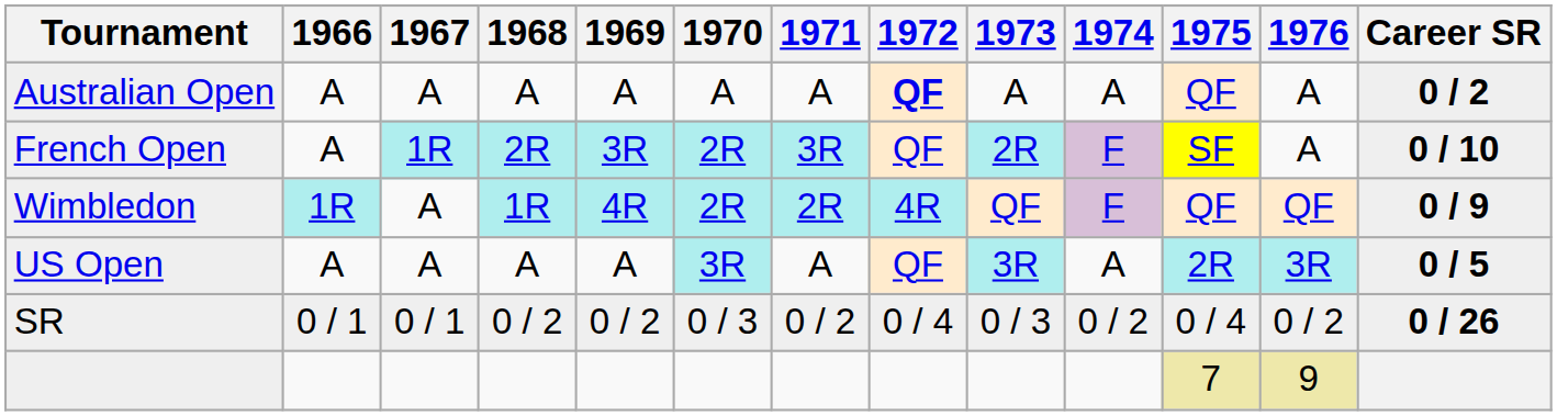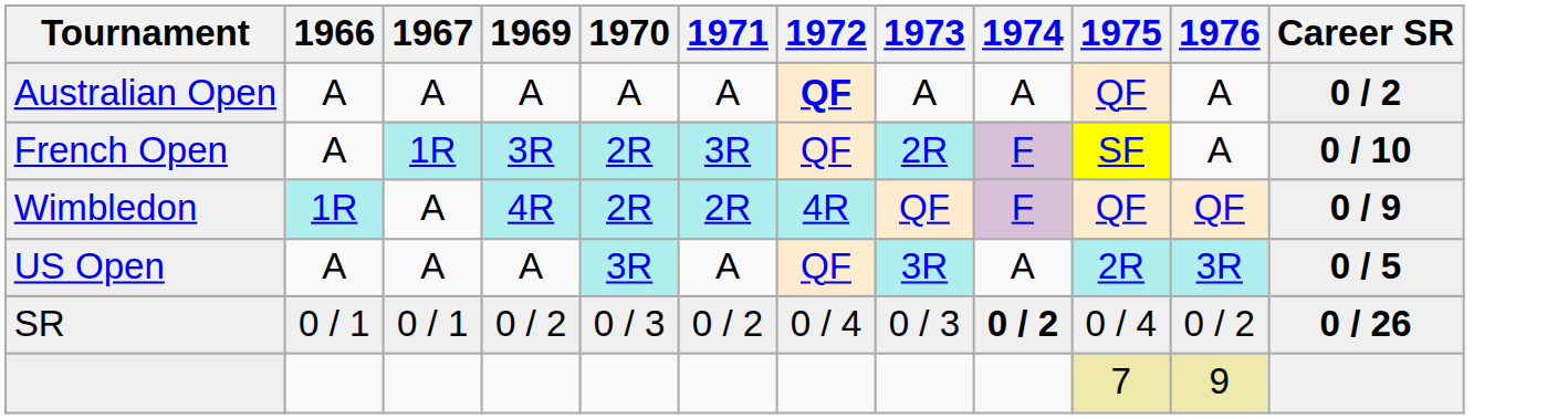- column: 1968 | A | 2R | 1R | A | 0 / 2
SR | 1974: normal -> bold
